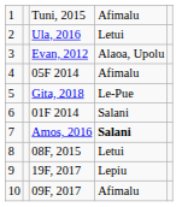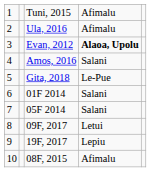2 | column 4: Letui -> Afimalu
3 | column 4: normal -> bold
4 | column 3: 05F 2014 -> Amos, 2016
4 | column 4: Afimalu -> Salani
7 | column 3: Amos, 2016 -> 05F 2014
7 | column 4: bold -> normal
8 | column 3: 08F, 2015 -> 09F, 2017
10 | column 3: 09F, 2017 -> 08F, 2015
